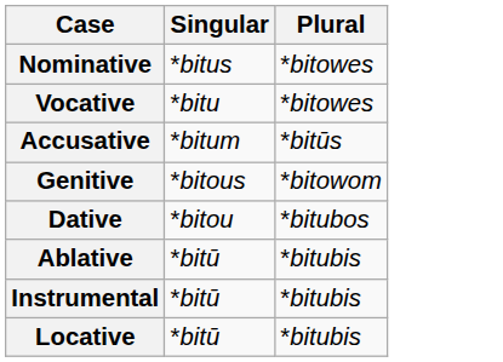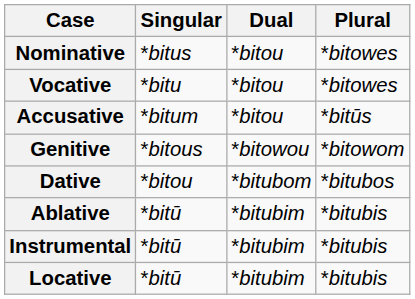+ column: Dual | *bitou | *bitou | *bitou | *bitowou | *bitubom | *bitubim | *bitubim | *bitubim
